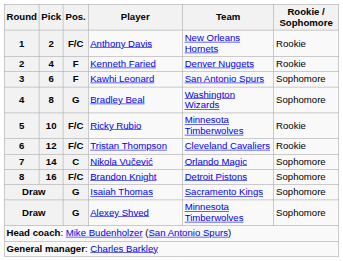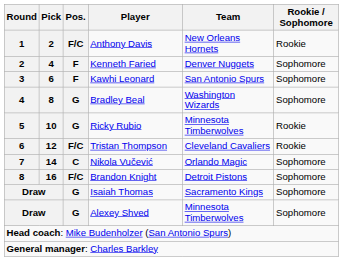Kenneth Faried | Rookie / Sophomore: Rookie -> Sophomore
Ricky Rubio | Pos.: F/C -> G
